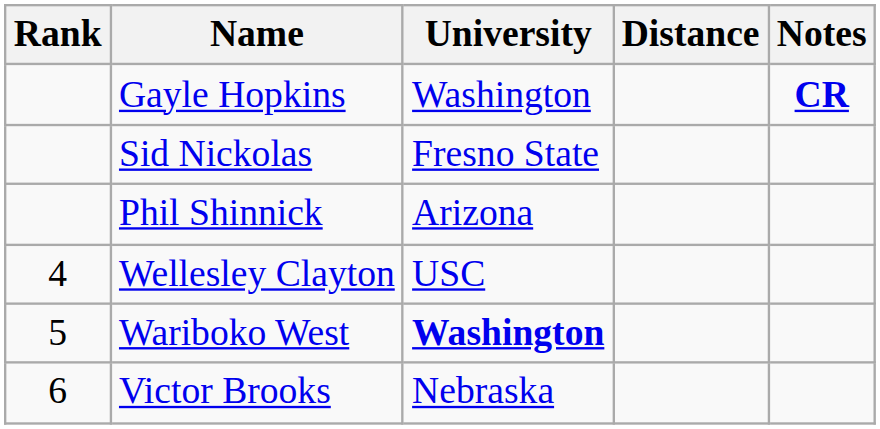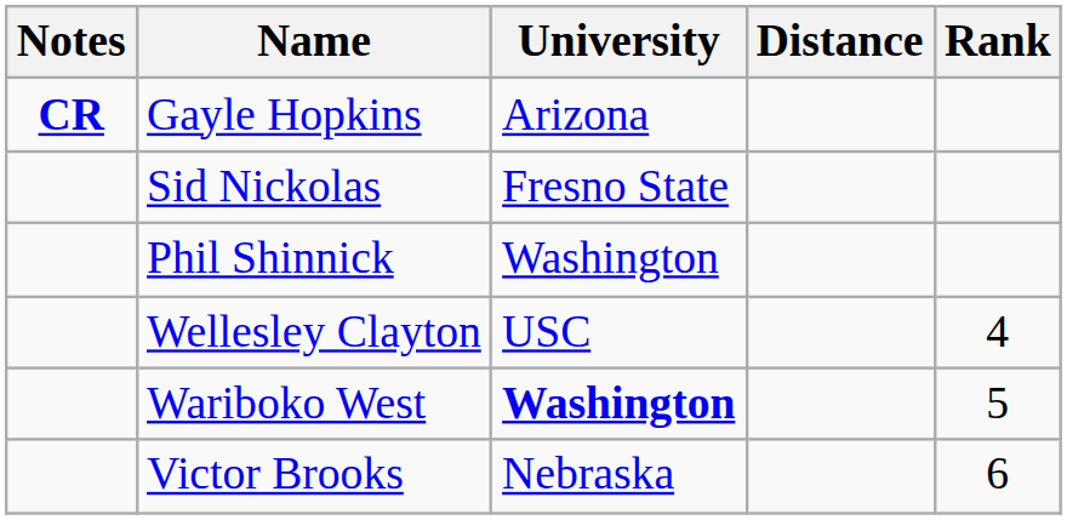columns swapped: Rank <-> Notes
Gayle Hopkins | University: Washington -> Arizona
Phil Shinnick | University: Arizona -> Washington
